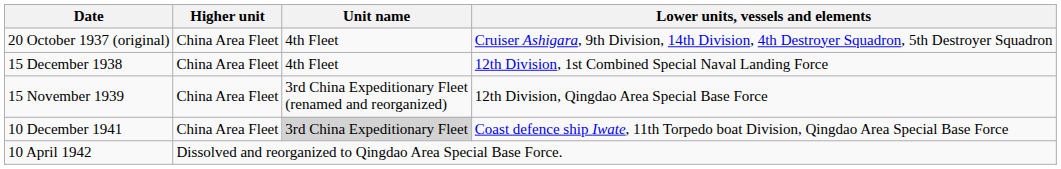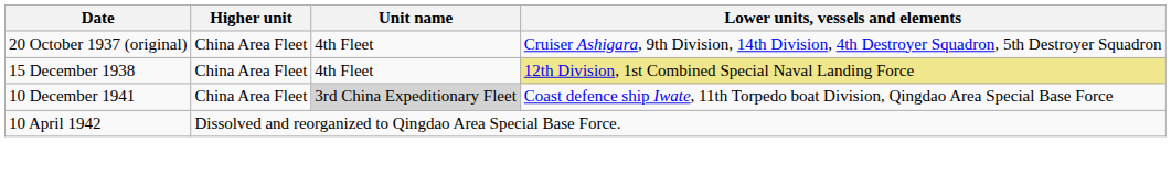15 December 1938 | Lower units, vessels and elements: no background -> khaki background
- row: 15 November 1939 | China Area Fleet | 3rd China Expeditionary Fleet (renamed and reorganized) | 12th Division, Qingdao Area Special Base Force
